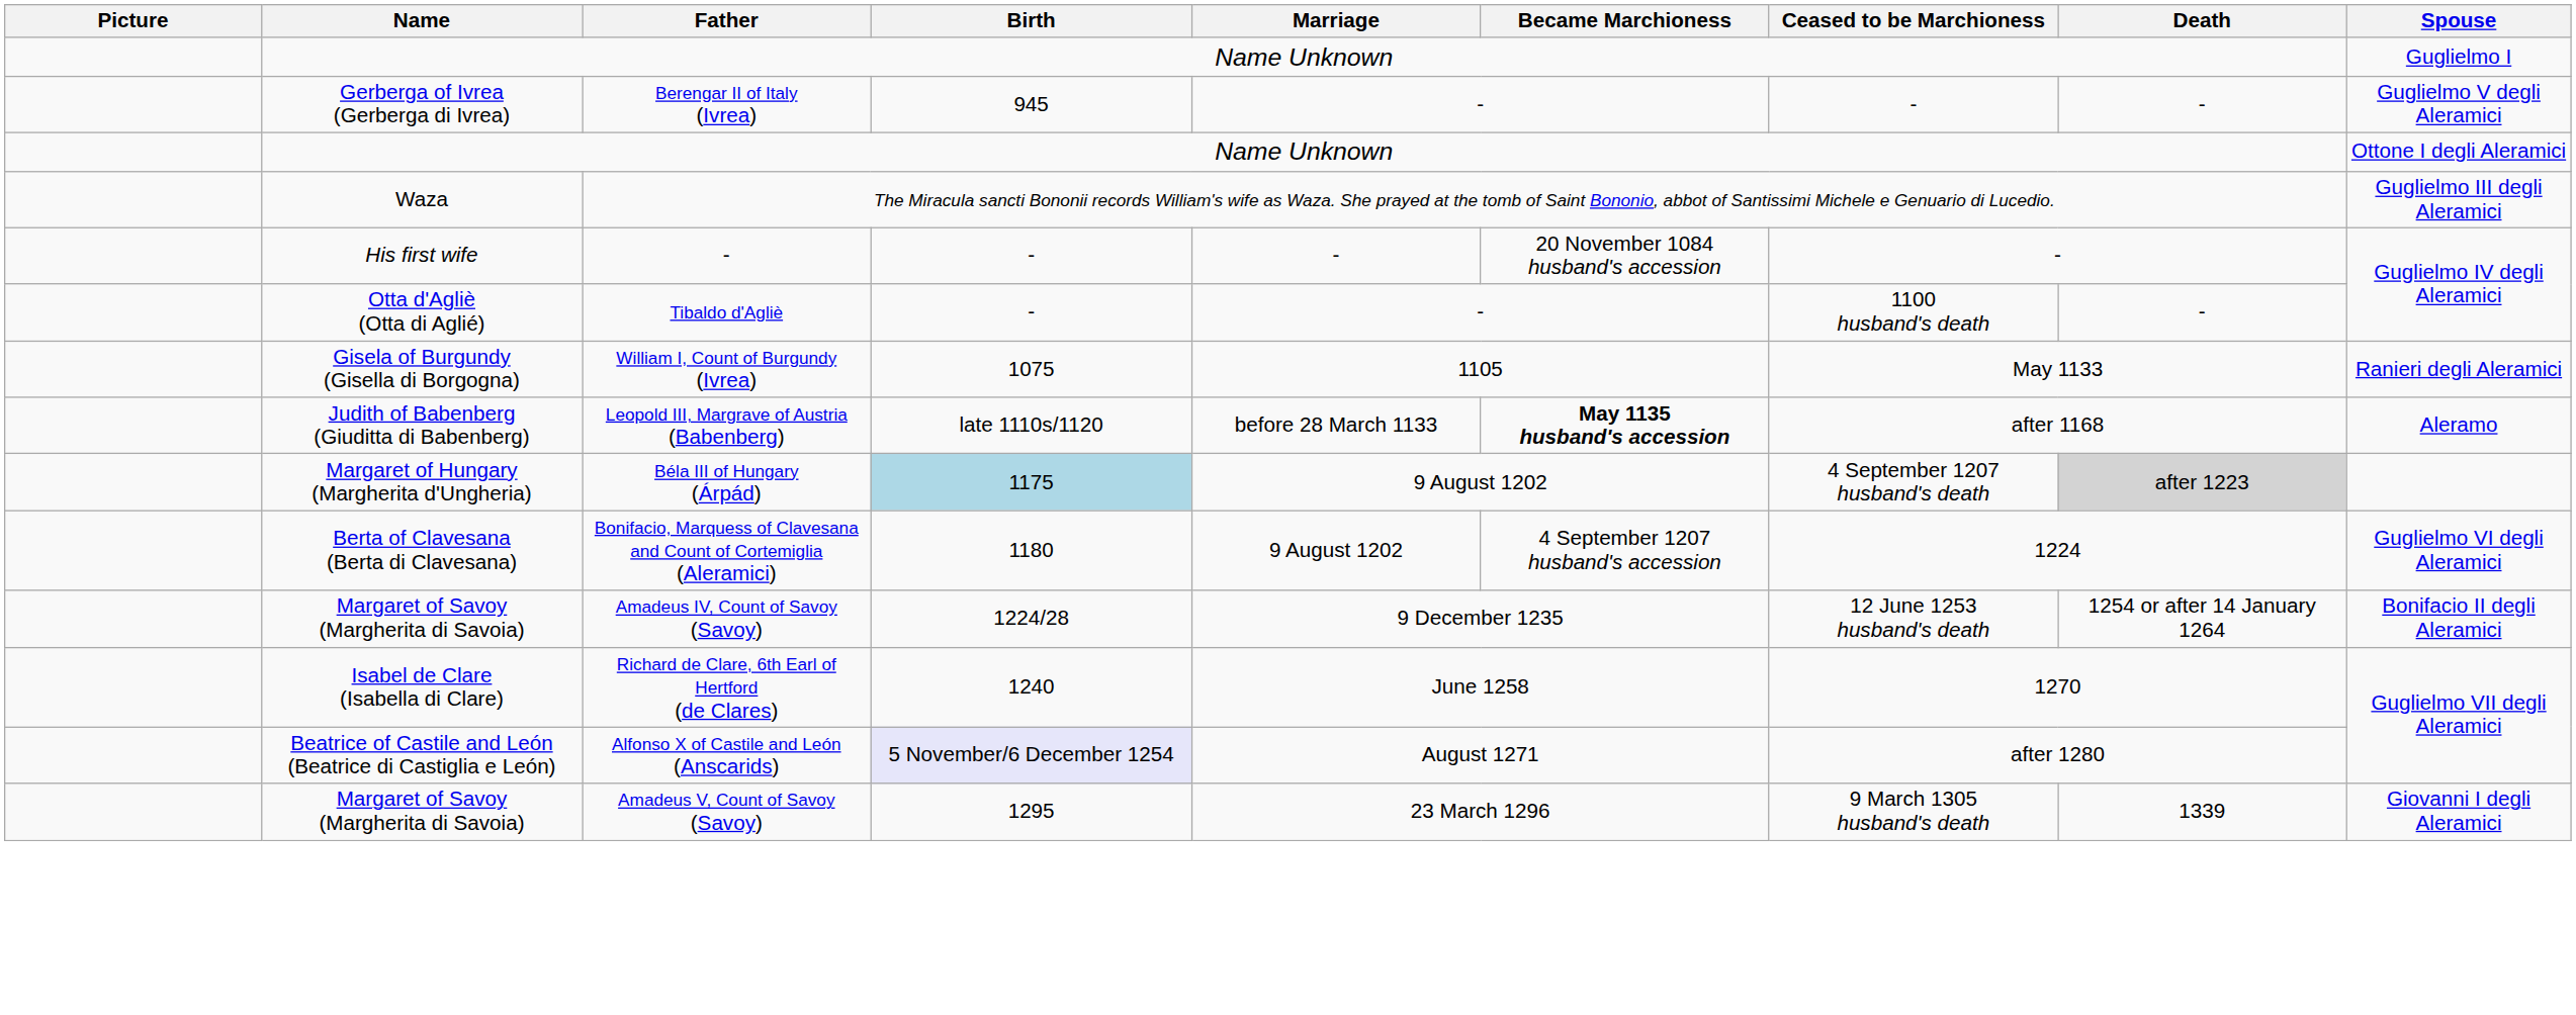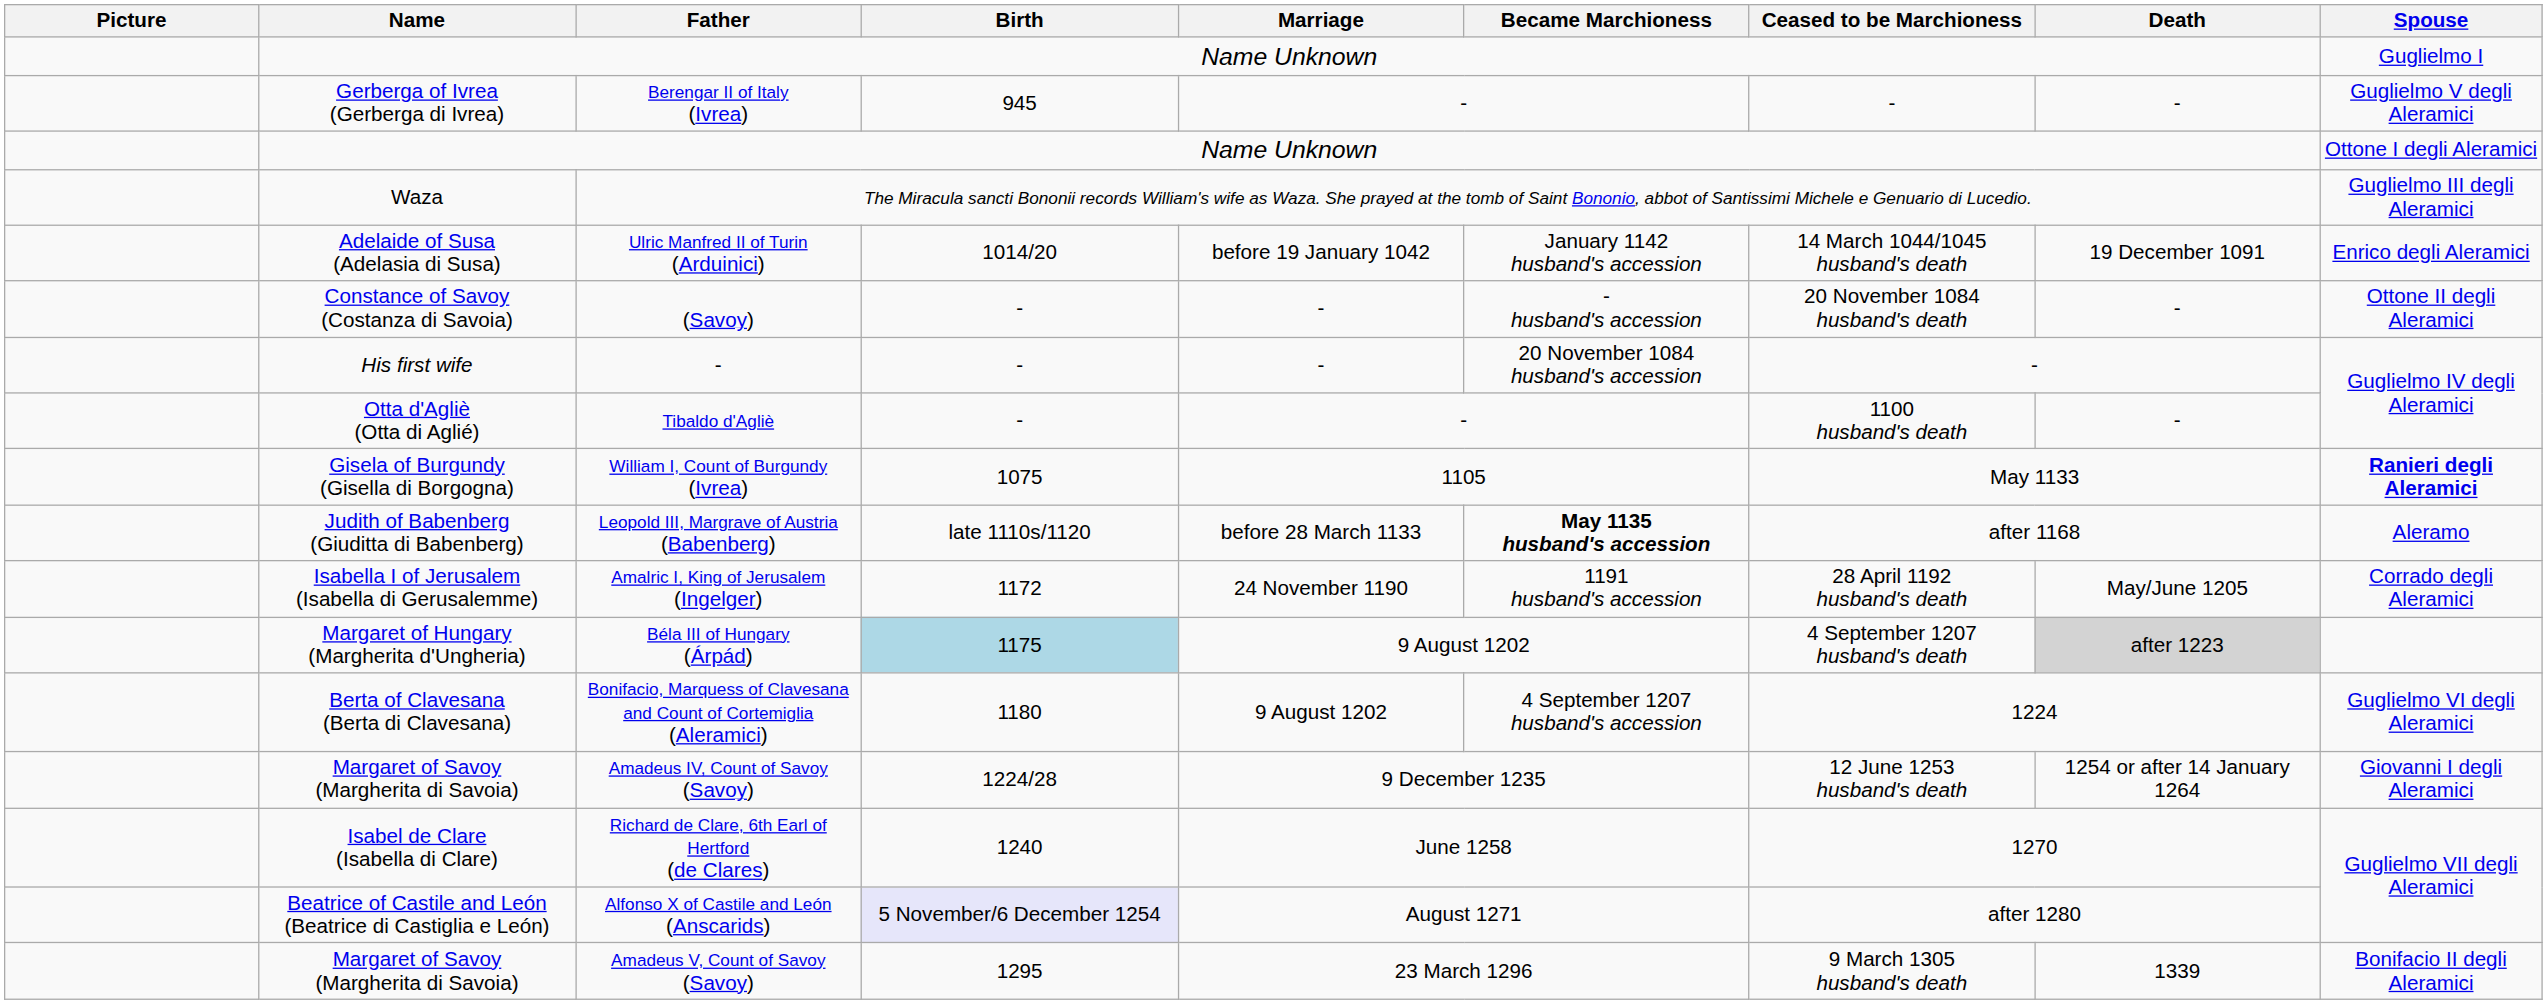+ row: Adelaide of Susa (Adelasia di Susa) | Ulric Manfred II of Turin (Arduinici) | 1014/20 | before 19 January 1042 | January 1142 husband's accession | 14 March 1044/1045 husband's death | 19 December 1091 | Enrico degli Aleramici
+ row: Constance of Savoy (Costanza di Savoia) | (Savoy) | - | - | - husband's accession | 20 November 1084 husband's death | - | Ottone II degli Aleramici
William I, Count of Burgundy (Ivrea) | Spouse: normal -> bold
+ row: Isabella I of Jerusalem (Isabella di Gerusalemme) | Amalric I, King of Jerusalem (Ingelger) | 1172 | 24 November 1190 | 1191 husband's accession | 28 April 1192 husband's death | May/June 1205 | Corrado degli Aleramici
Amadeus IV, Count of Savoy (Savoy) | Spouse: Bonifacio II degli Aleramici -> Giovanni I degli Aleramici
Amadeus V, Count of Savoy (Savoy) | Spouse: Giovanni I degli Aleramici -> Bonifacio II degli Aleramici
